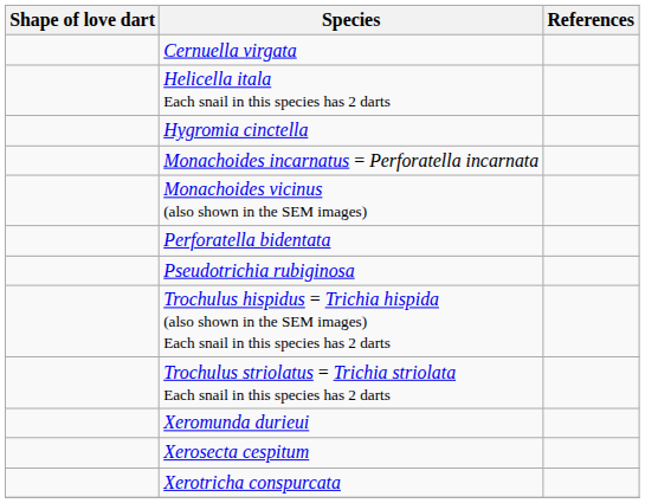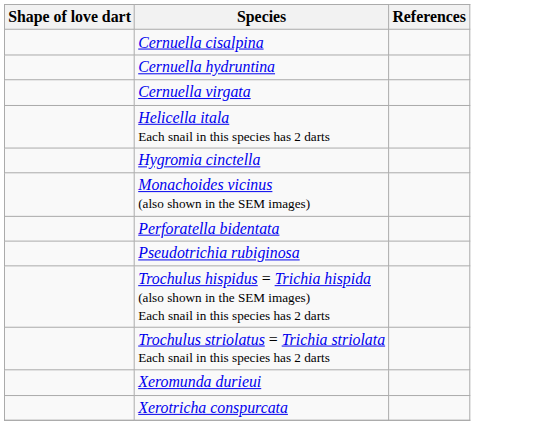+ row: Cernuella cisalpina
+ row: Cernuella hydruntina
- row: Monachoides incarnatus = Perforatella incarnata
- row: Xerosecta cespitum
